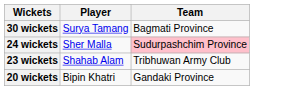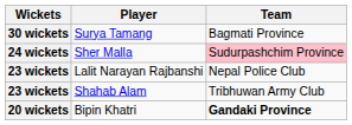+ row: 23 wickets | Lalit Narayan Rajbanshi | Nepal Police Club
Bipin Khatri | Team: normal -> bold
